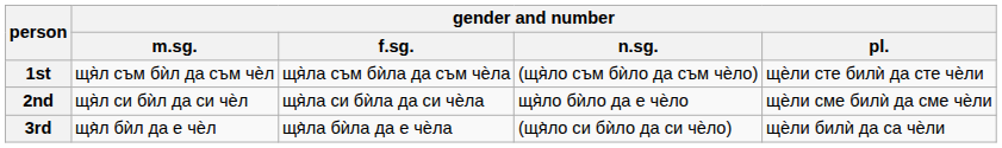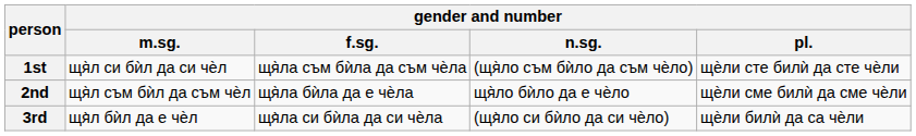1st | gender and number / m.sg.: щя̀л съм бѝл да съм чѐл -> щя̀л си бѝл да си чѐл
2nd | gender and number / m.sg.: щя̀л си бѝл да си чѐл -> щя̀л съм бѝл да съм чѐл
2nd | gender and number / f.sg.: щя̀лa си бѝла да си чѐлa -> щя̀лa бѝла да е чѐлa
3rd | gender and number / f.sg.: щя̀лa бѝла да е чѐлa -> щя̀лa си бѝла да си чѐлa
